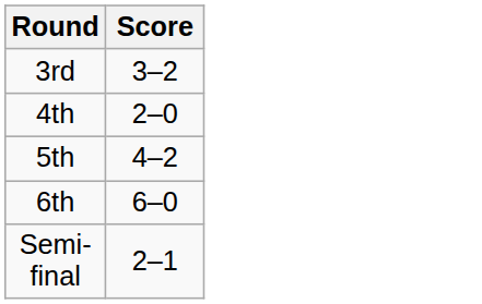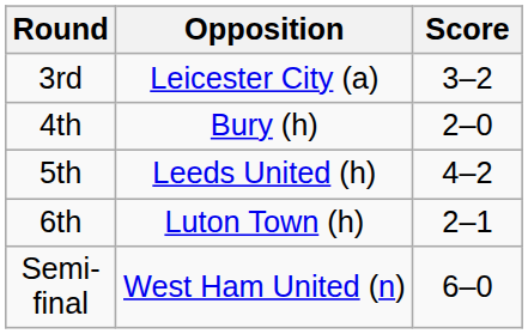+ column: Opposition | Leicester City (a) | Bury (h) | Leeds United (h) | Luton Town (h) | West Ham United (n)
6th | Score: 6–0 -> 2–1
Semi-final | Score: 2–1 -> 6–0
